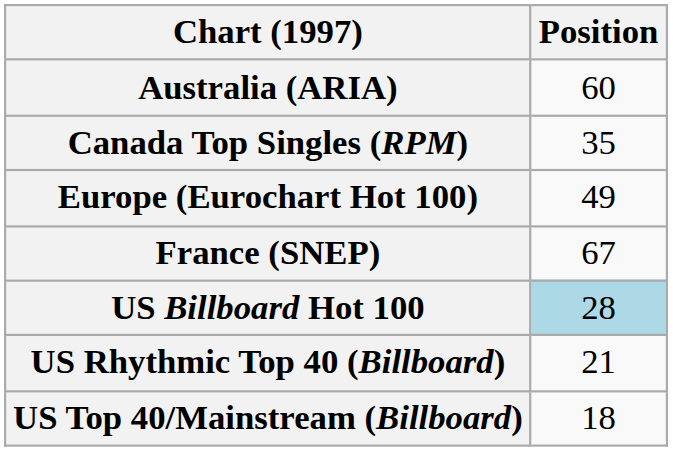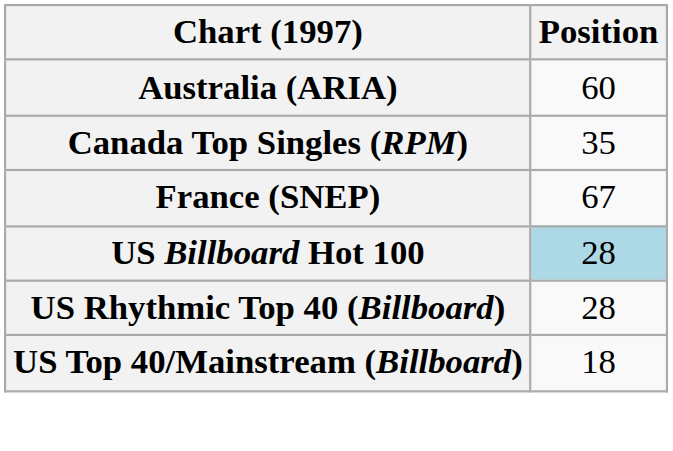- row: Europe (Eurochart Hot 100) | 49
US Rhythmic Top 40 (Billboard) | Position: 21 -> 28
